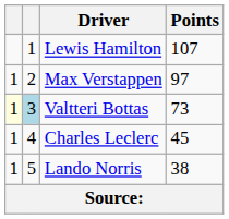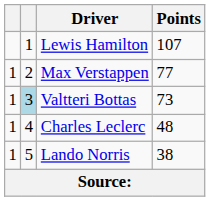Max Verstappen | Points: 97 -> 77
Valtteri Bottas | column 1: lightyellow background -> no background
Charles Leclerc | Points: 45 -> 48
